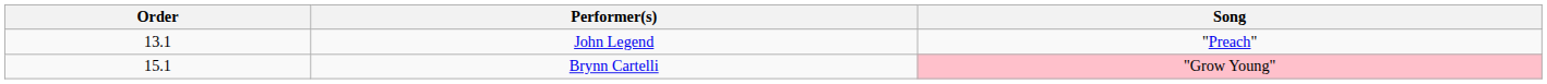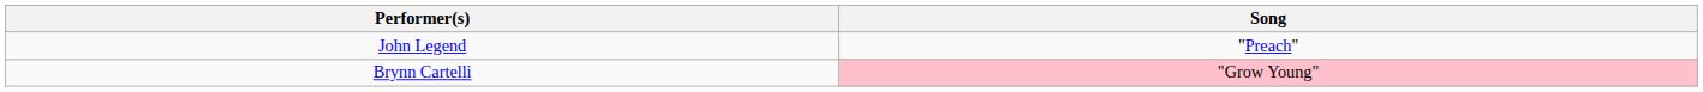- column: Order | 13.1 | 15.1
